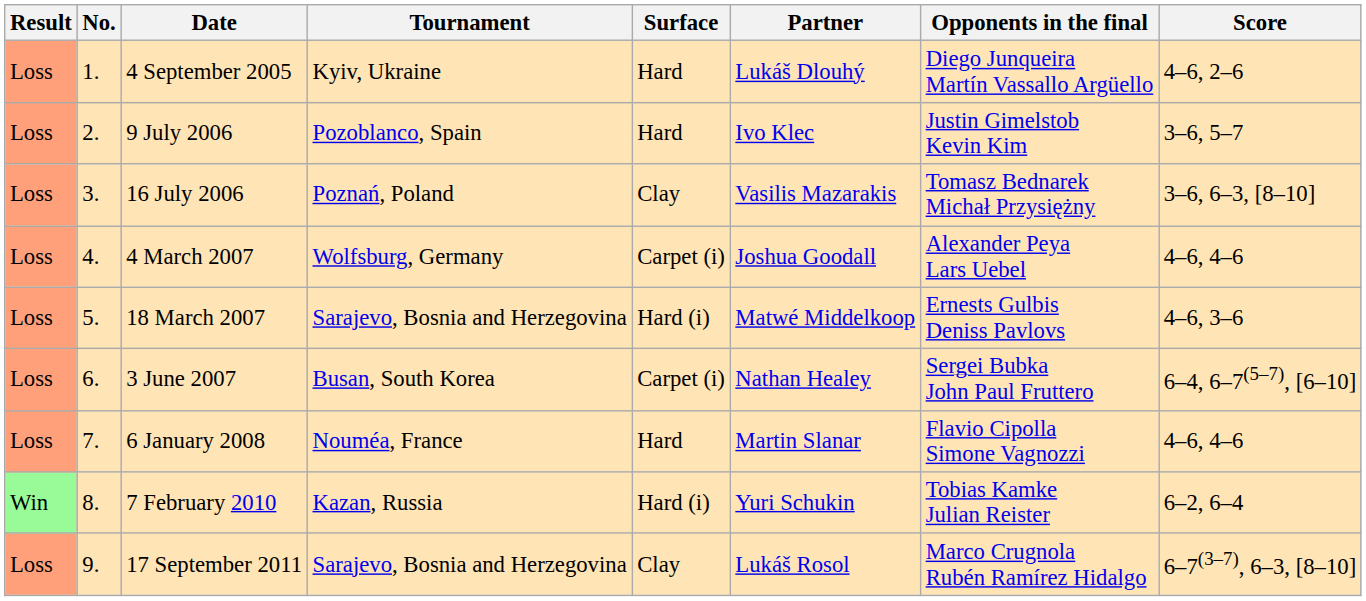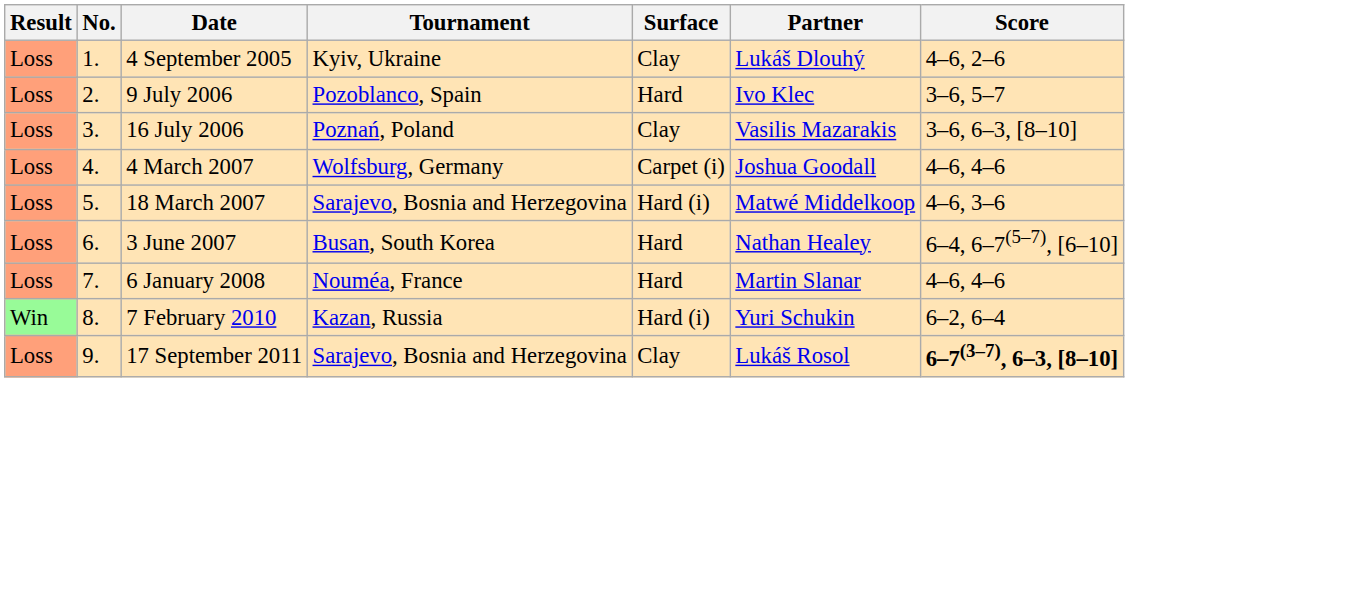- column: Opponents in the final | Diego Junqueira Martín Vassallo Argüello | Justin Gimelstob Kevin Kim | Tomasz Bednarek Michał Przysiężny | Alexander Peya Lars Uebel | Ernests Gulbis Deniss Pavlovs | Sergei Bubka John Paul Fruttero | Flavio Cipolla Simone Vagnozzi | Tobias Kamke Julian Reister | Marco Crugnola Rubén Ramírez Hidalgo
4 September 2005 | Surface: Hard -> Clay
3 June 2007 | Surface: Carpet (i) -> Hard
17 September 2011 | Score: normal -> bold
